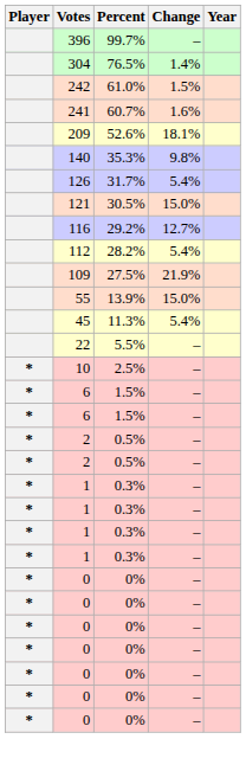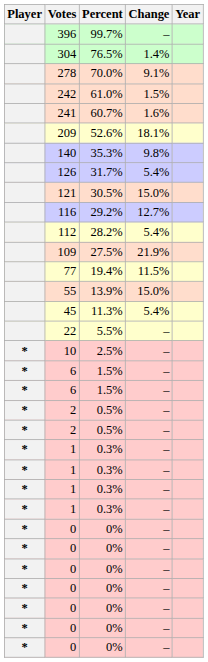+ row: 278 | 70.0% | 9.1%
+ row: 77 | 19.4% | 11.5%
